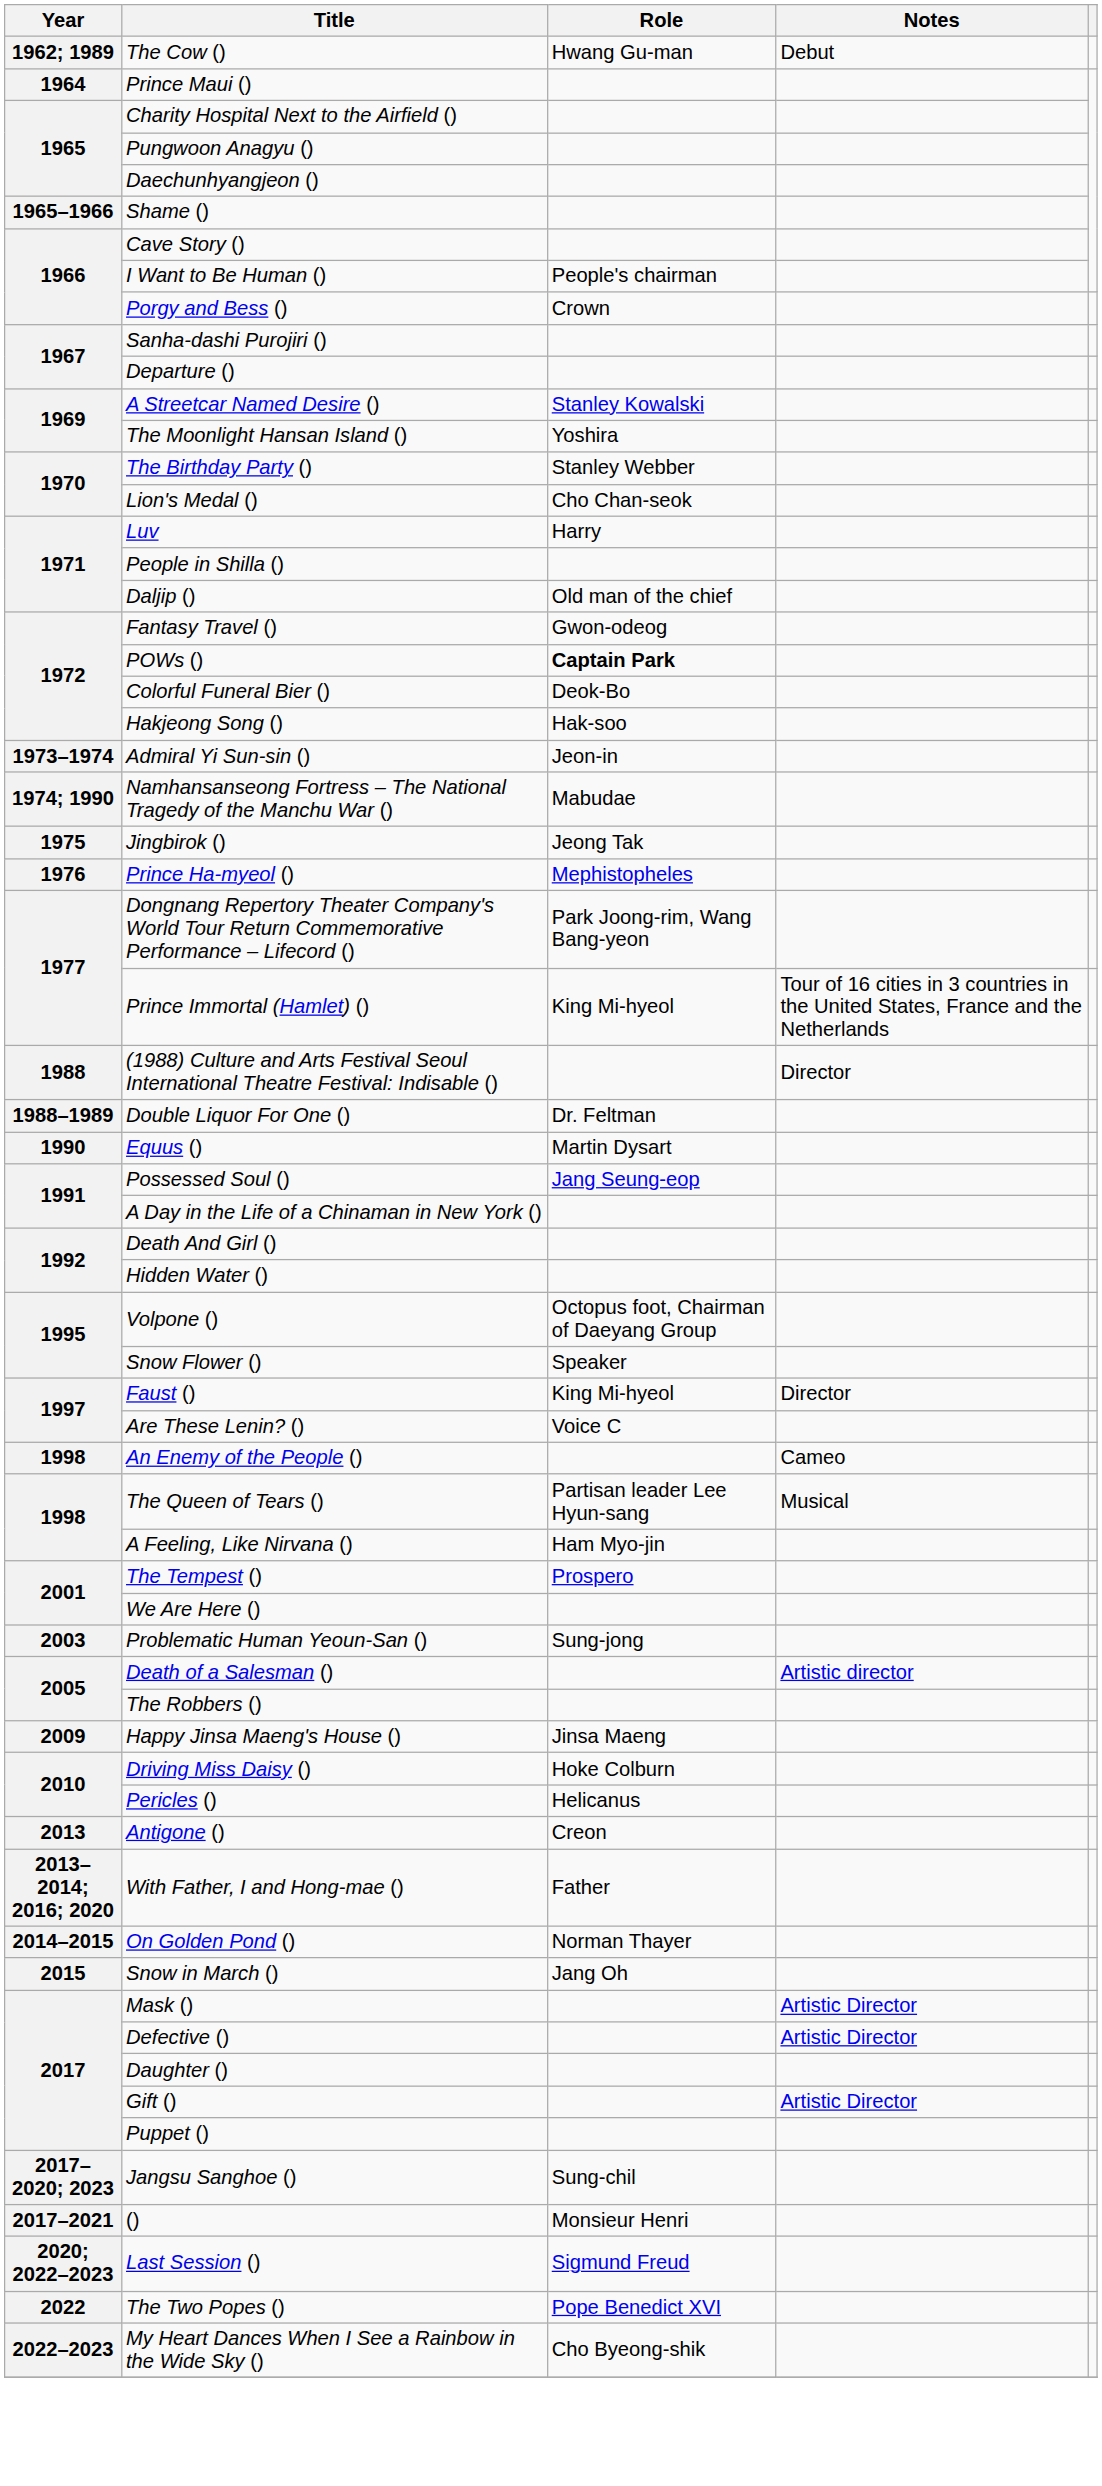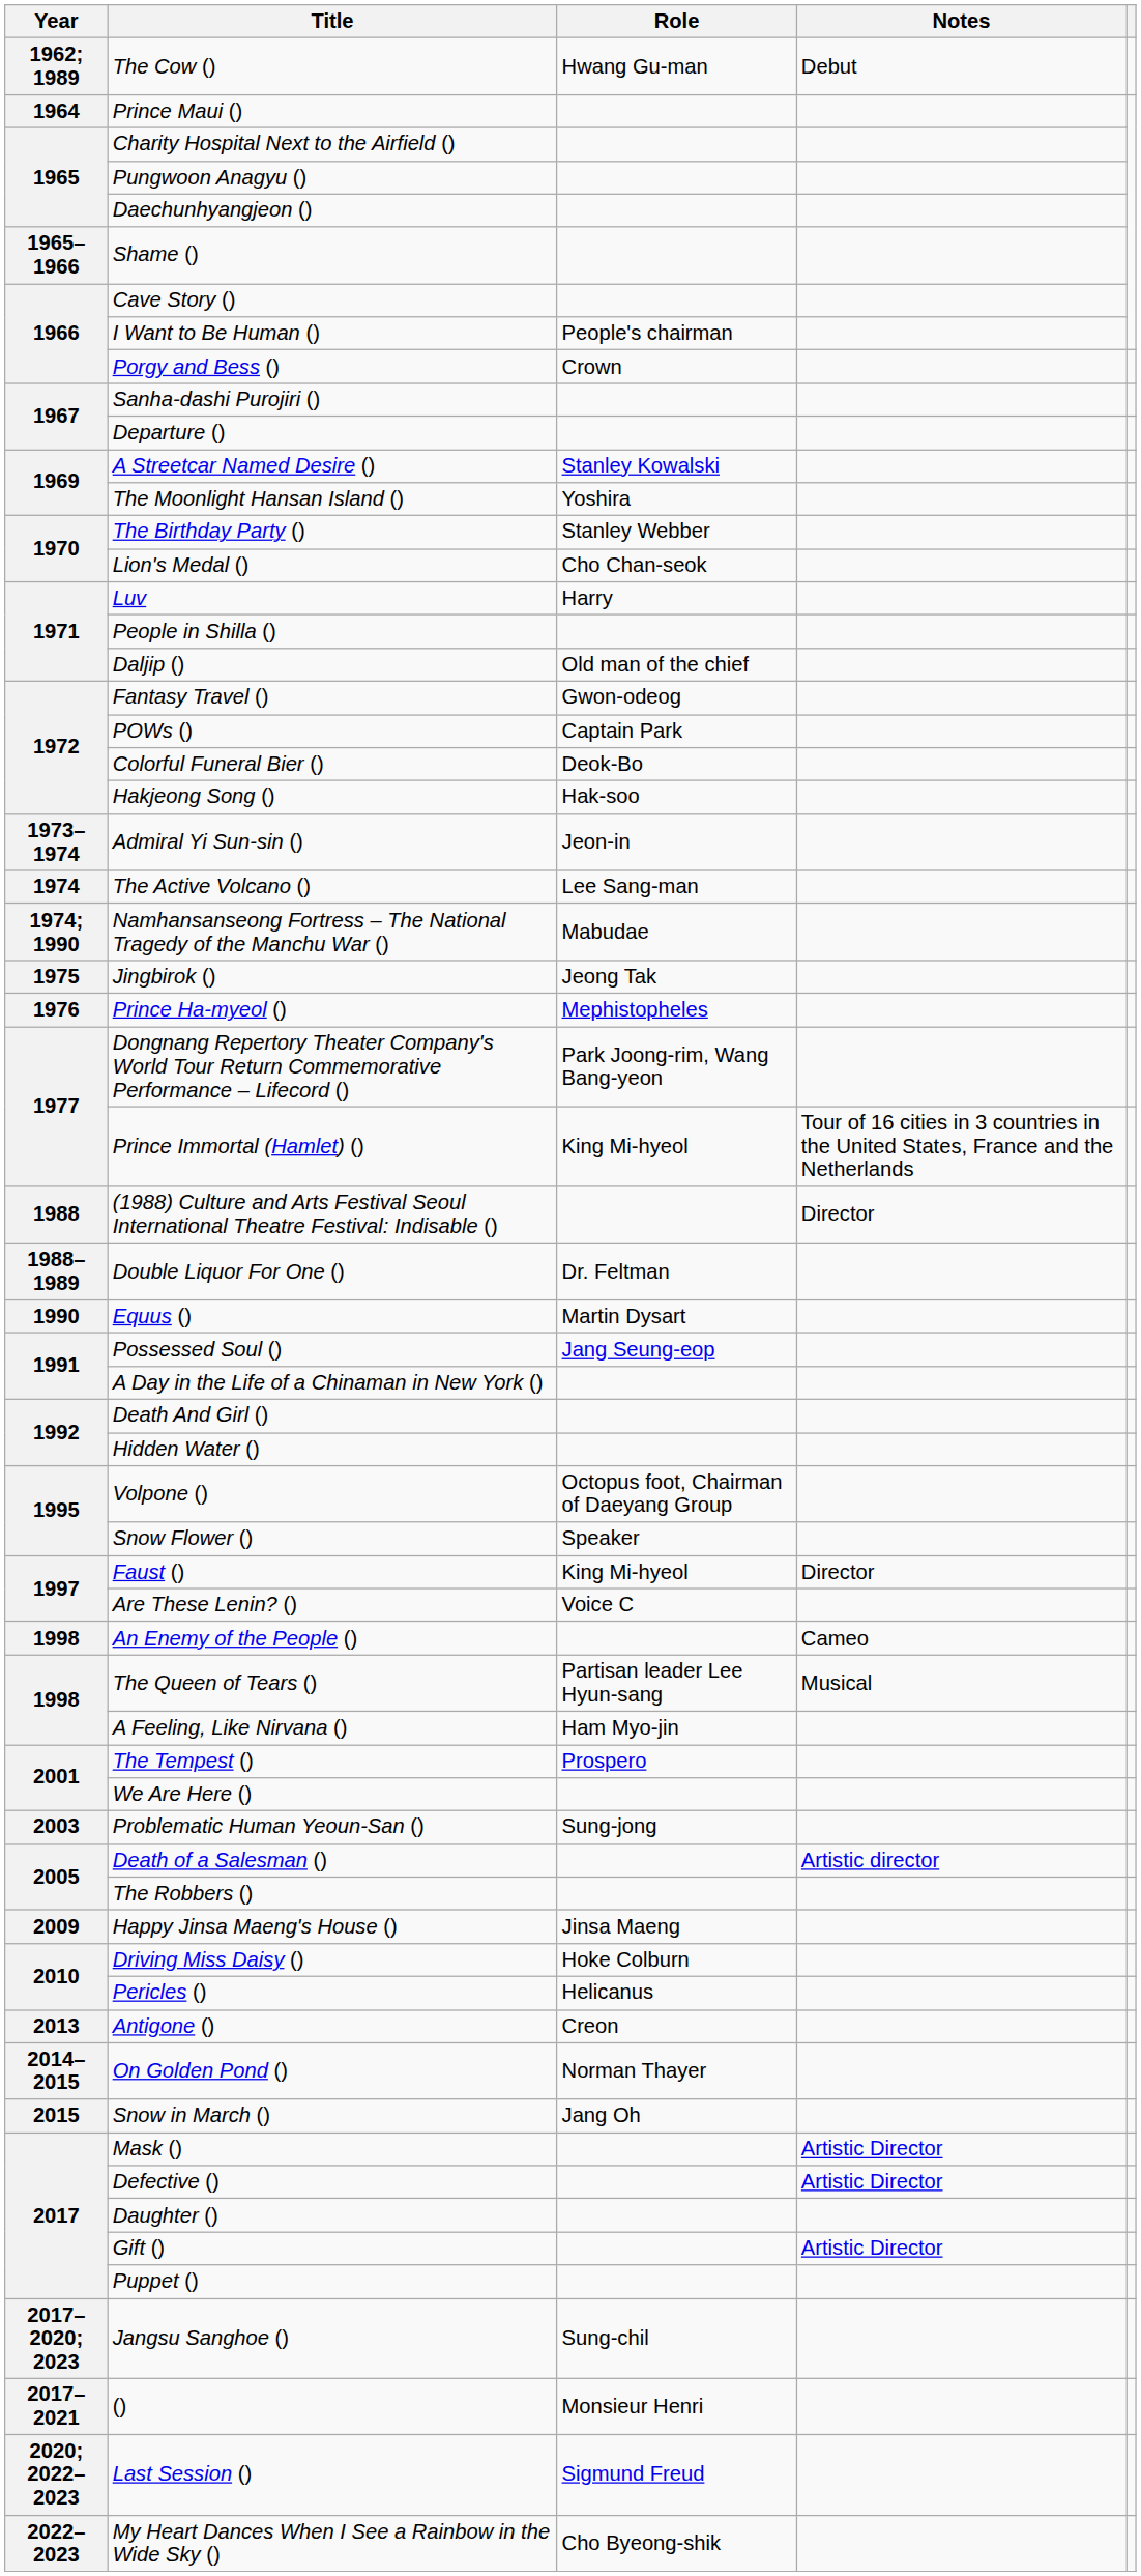POWs () | Role: bold -> normal
+ row: 1974 | The Active Volcano () | Lee Sang-man
- row: 2013–2014; 2016; 2020 | With Father, I and Hong-mae () | Father
- row: 2022 | The Two Popes () | Pope Benedict XVI
